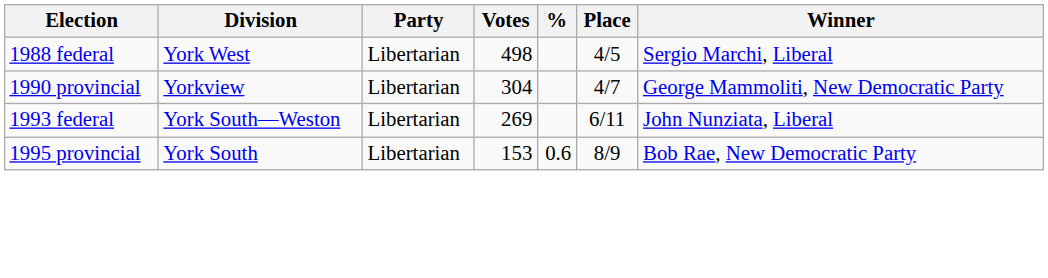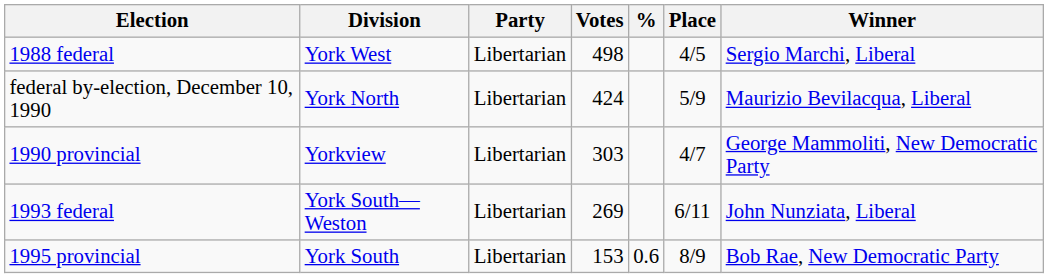+ row: federal by-election, December 10, 1990 | York North | Libertarian | 424 | 5/9 | Maurizio Bevilacqua, Liberal
1990 provincial | Votes: 304 -> 303
